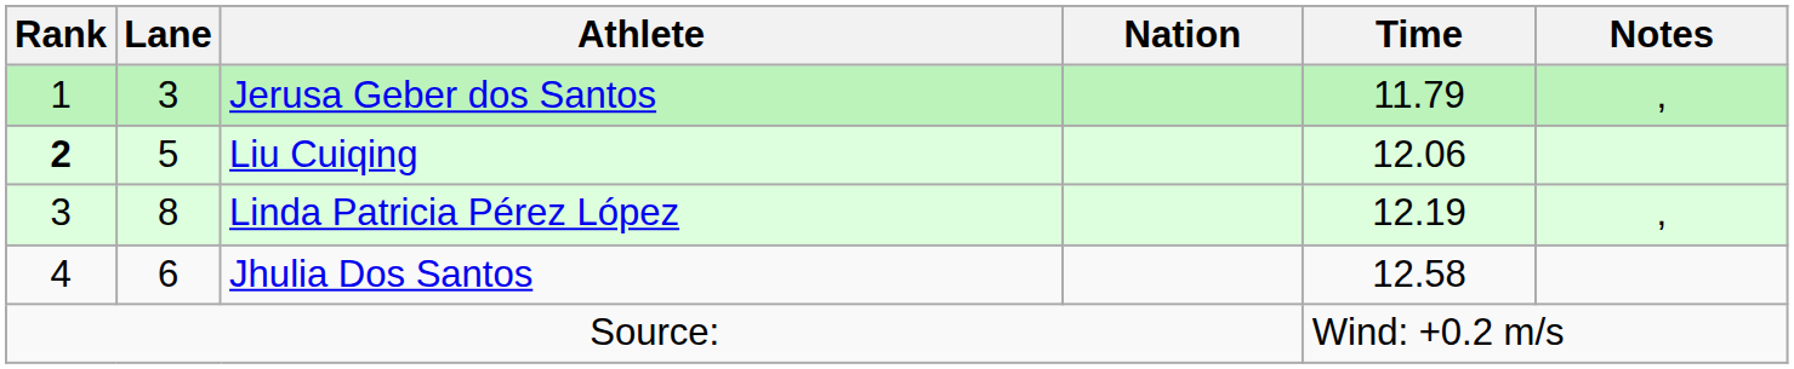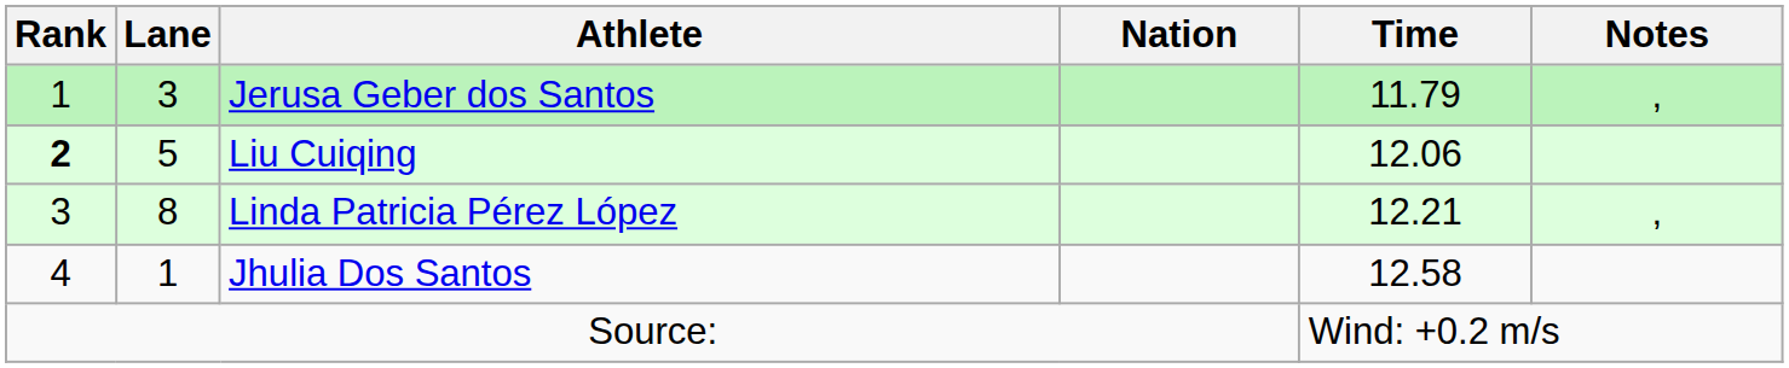Linda Patricia Pérez López | Time: 12.19 -> 12.21
Jhulia Dos Santos | Lane: 6 -> 1
